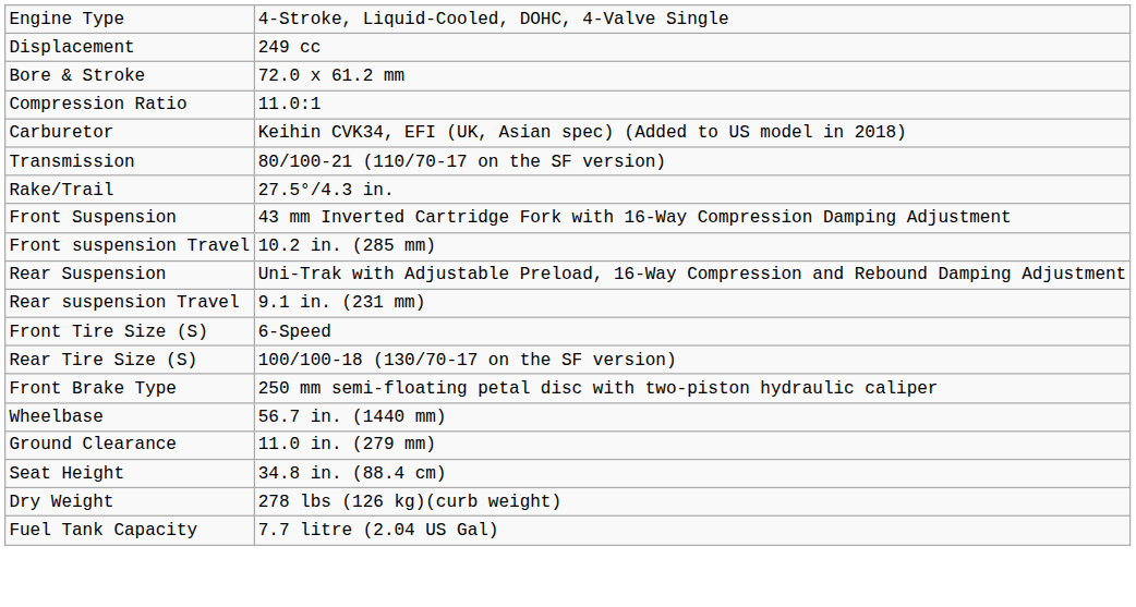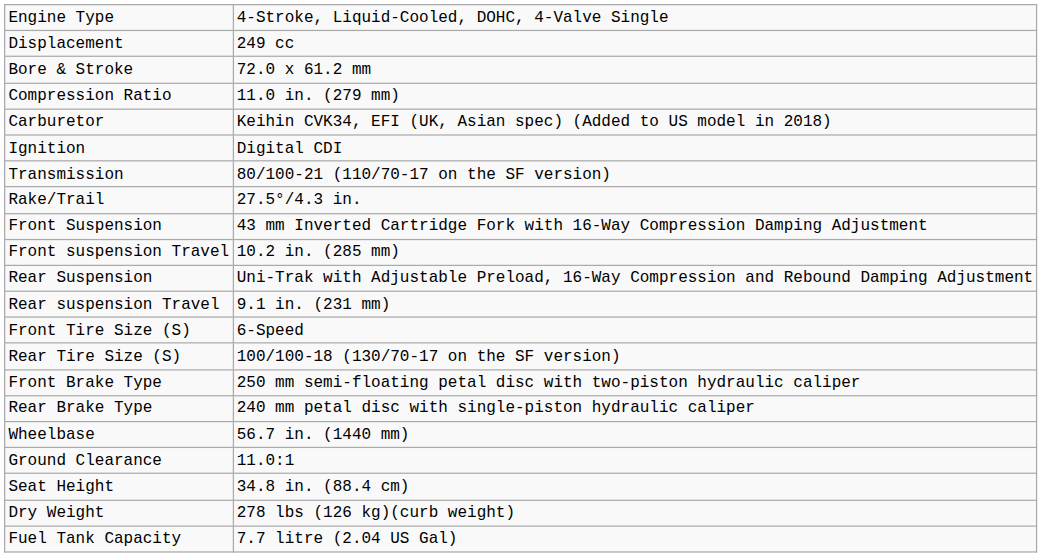Compression Ratio | column 2: 11.0:1 -> 11.0 in. (279 mm)
+ row: Ignition | Digital CDI
+ row: Rear Brake Type | 240 mm petal disc with single-piston hydraulic caliper
Ground Clearance | column 2: 11.0 in. (279 mm) -> 11.0:1
